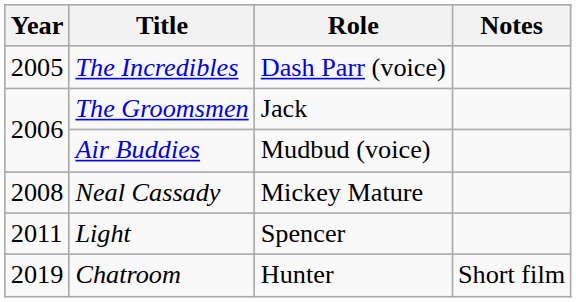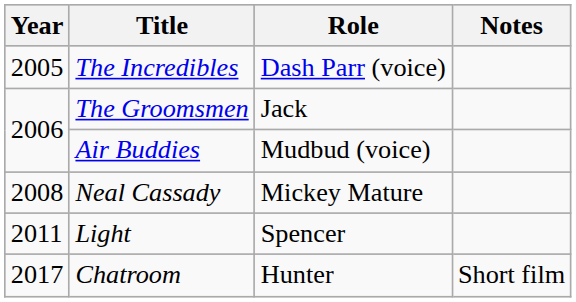Chatroom | Year: 2019 -> 2017
